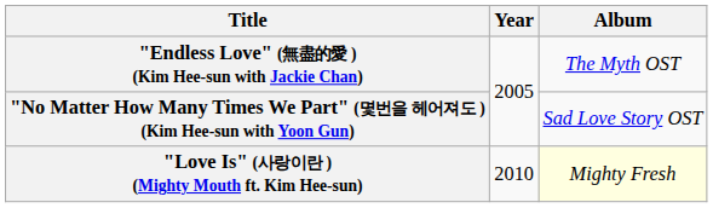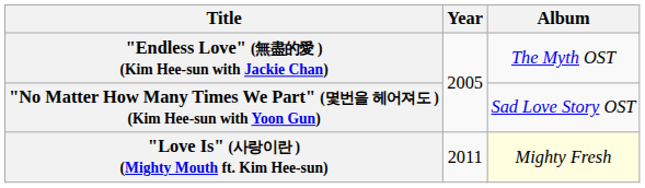"Love Is" (사랑이란 ) (Mighty Mouth ft. Kim Hee-sun) | Year: 2010 -> 2011
